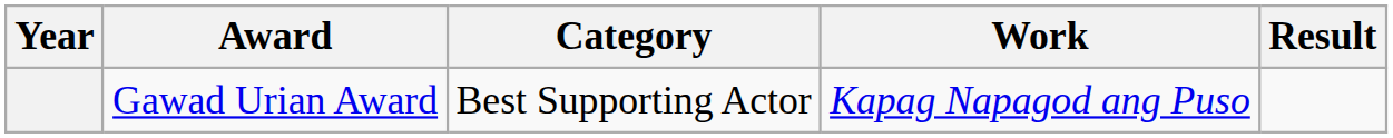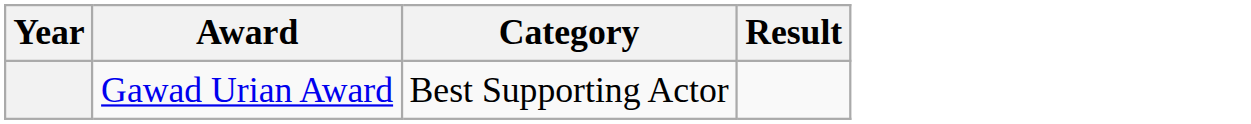- column: Work | Kapag Napagod ang Puso
